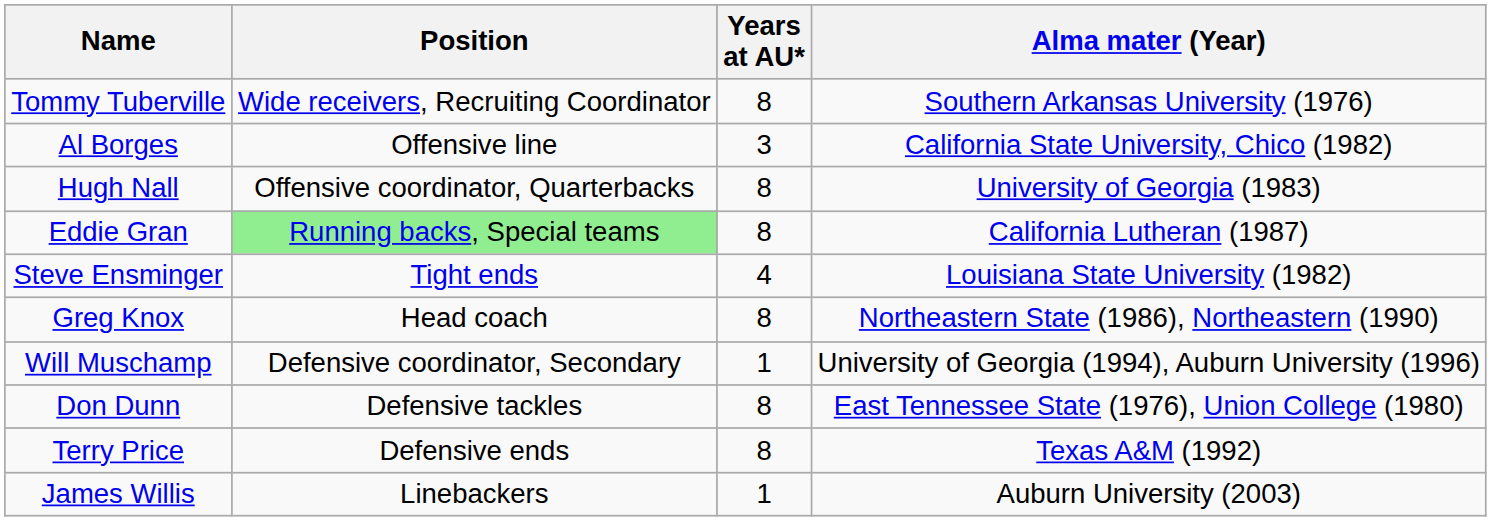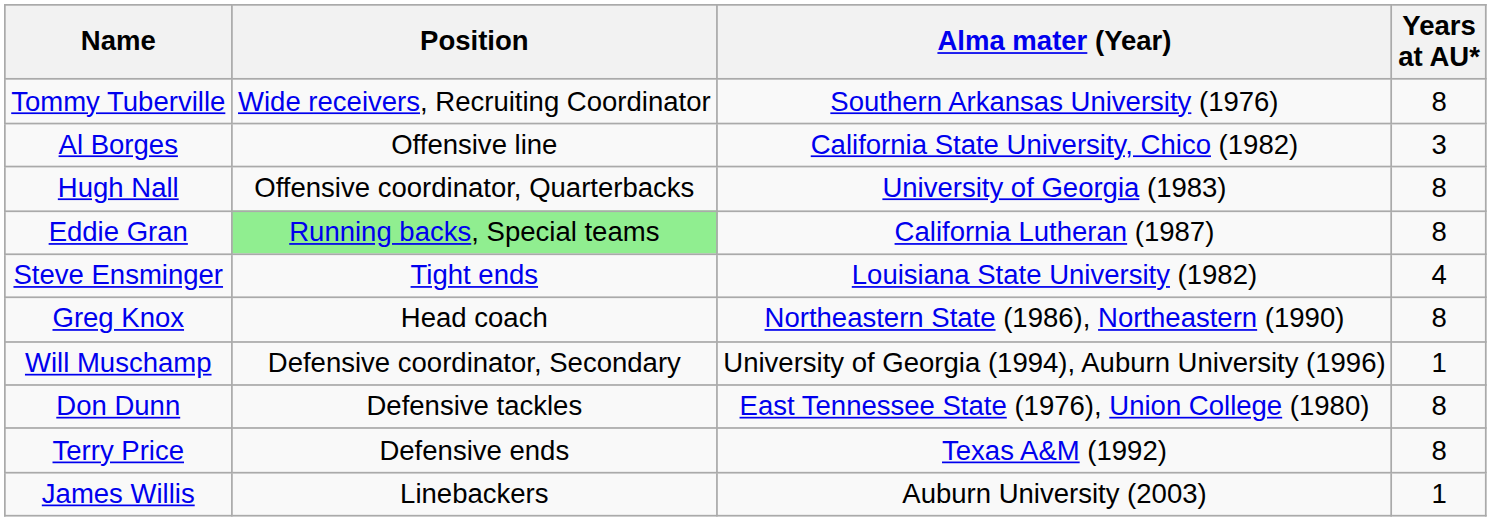columns swapped: Years at AU* <-> Alma mater (Year)
